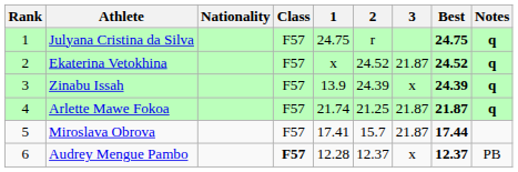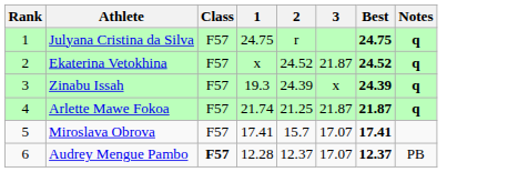- column: Nationality
Zinabu Issah | 1: 13.9 -> 19.3
Miroslava Obrova | 3: 21.87 -> 17.07
Miroslava Obrova | Best: 17.44 -> 17.41
Audrey Mengue Pambo | 3: x -> 17.07
